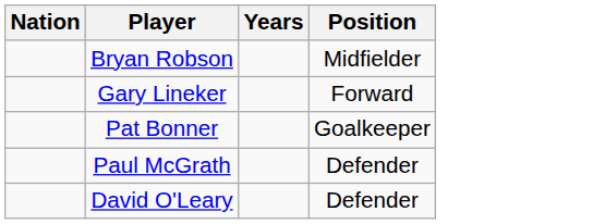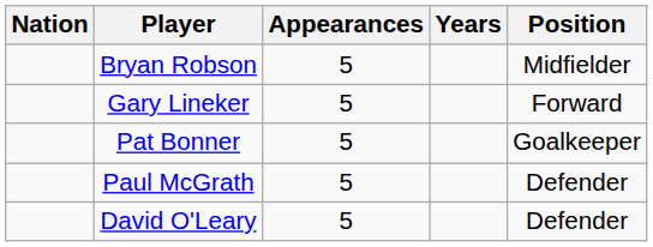+ column: Appearances | 5 | 5 | 5 | 5 | 5
